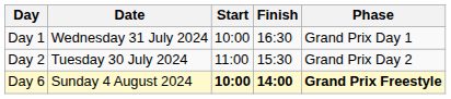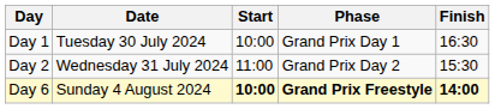columns swapped: Finish <-> Phase
Day 1 | Date: Wednesday 31 July 2024 -> Tuesday 30 July 2024
Day 2 | Date: Tuesday 30 July 2024 -> Wednesday 31 July 2024
